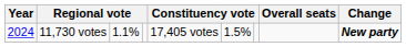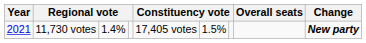11,730 votes | Year: 2024 -> 2021
11,730 votes | column 3: 1.1% -> 1.4%
